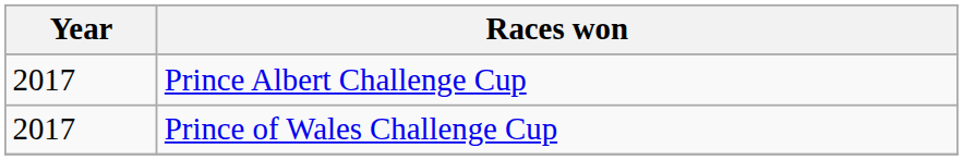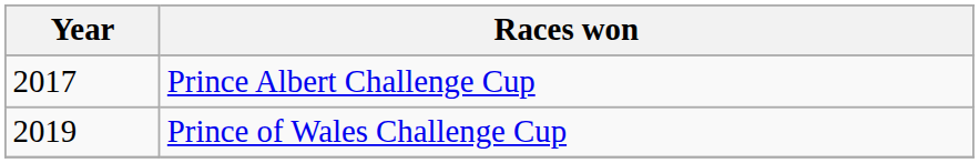Prince of Wales Challenge Cup | Year: 2017 -> 2019
